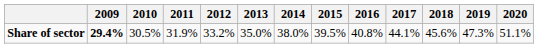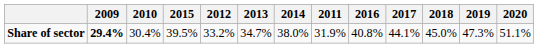columns swapped: 2011 <-> 2015
Share of sector | 2010: 30.5% -> 30.4%
Share of sector | 2013: 35.0% -> 34.7%
Share of sector | 2018: 45.6% -> 45.0%
